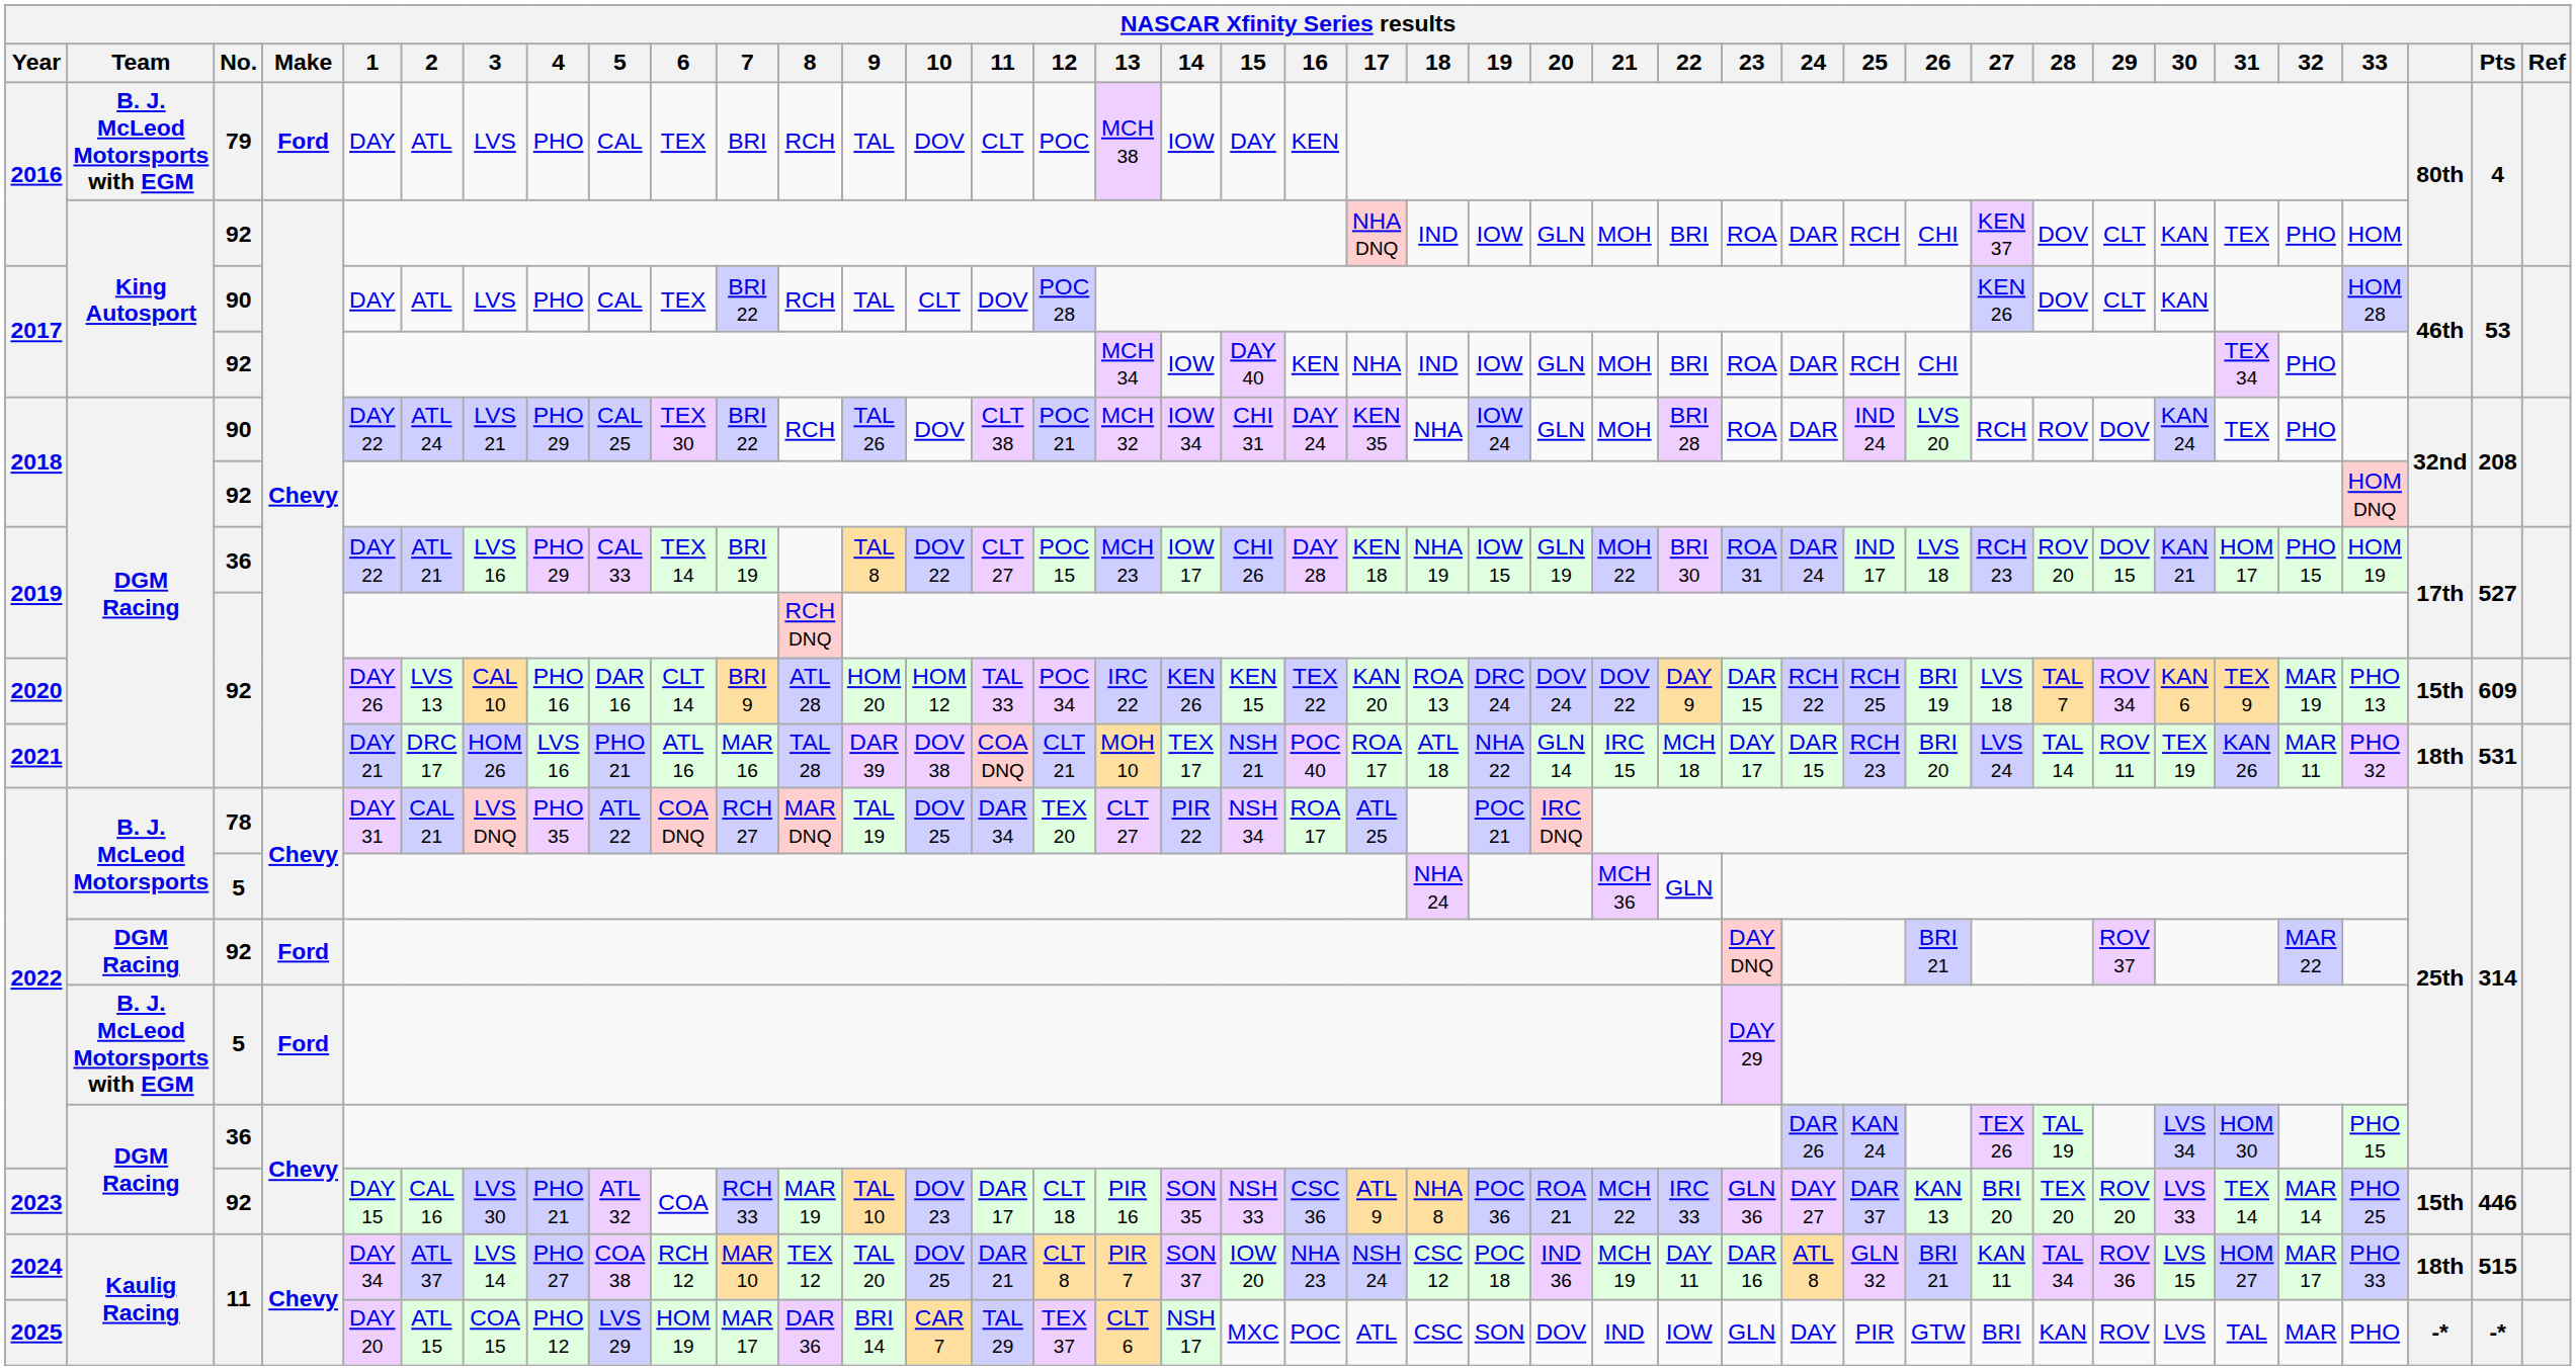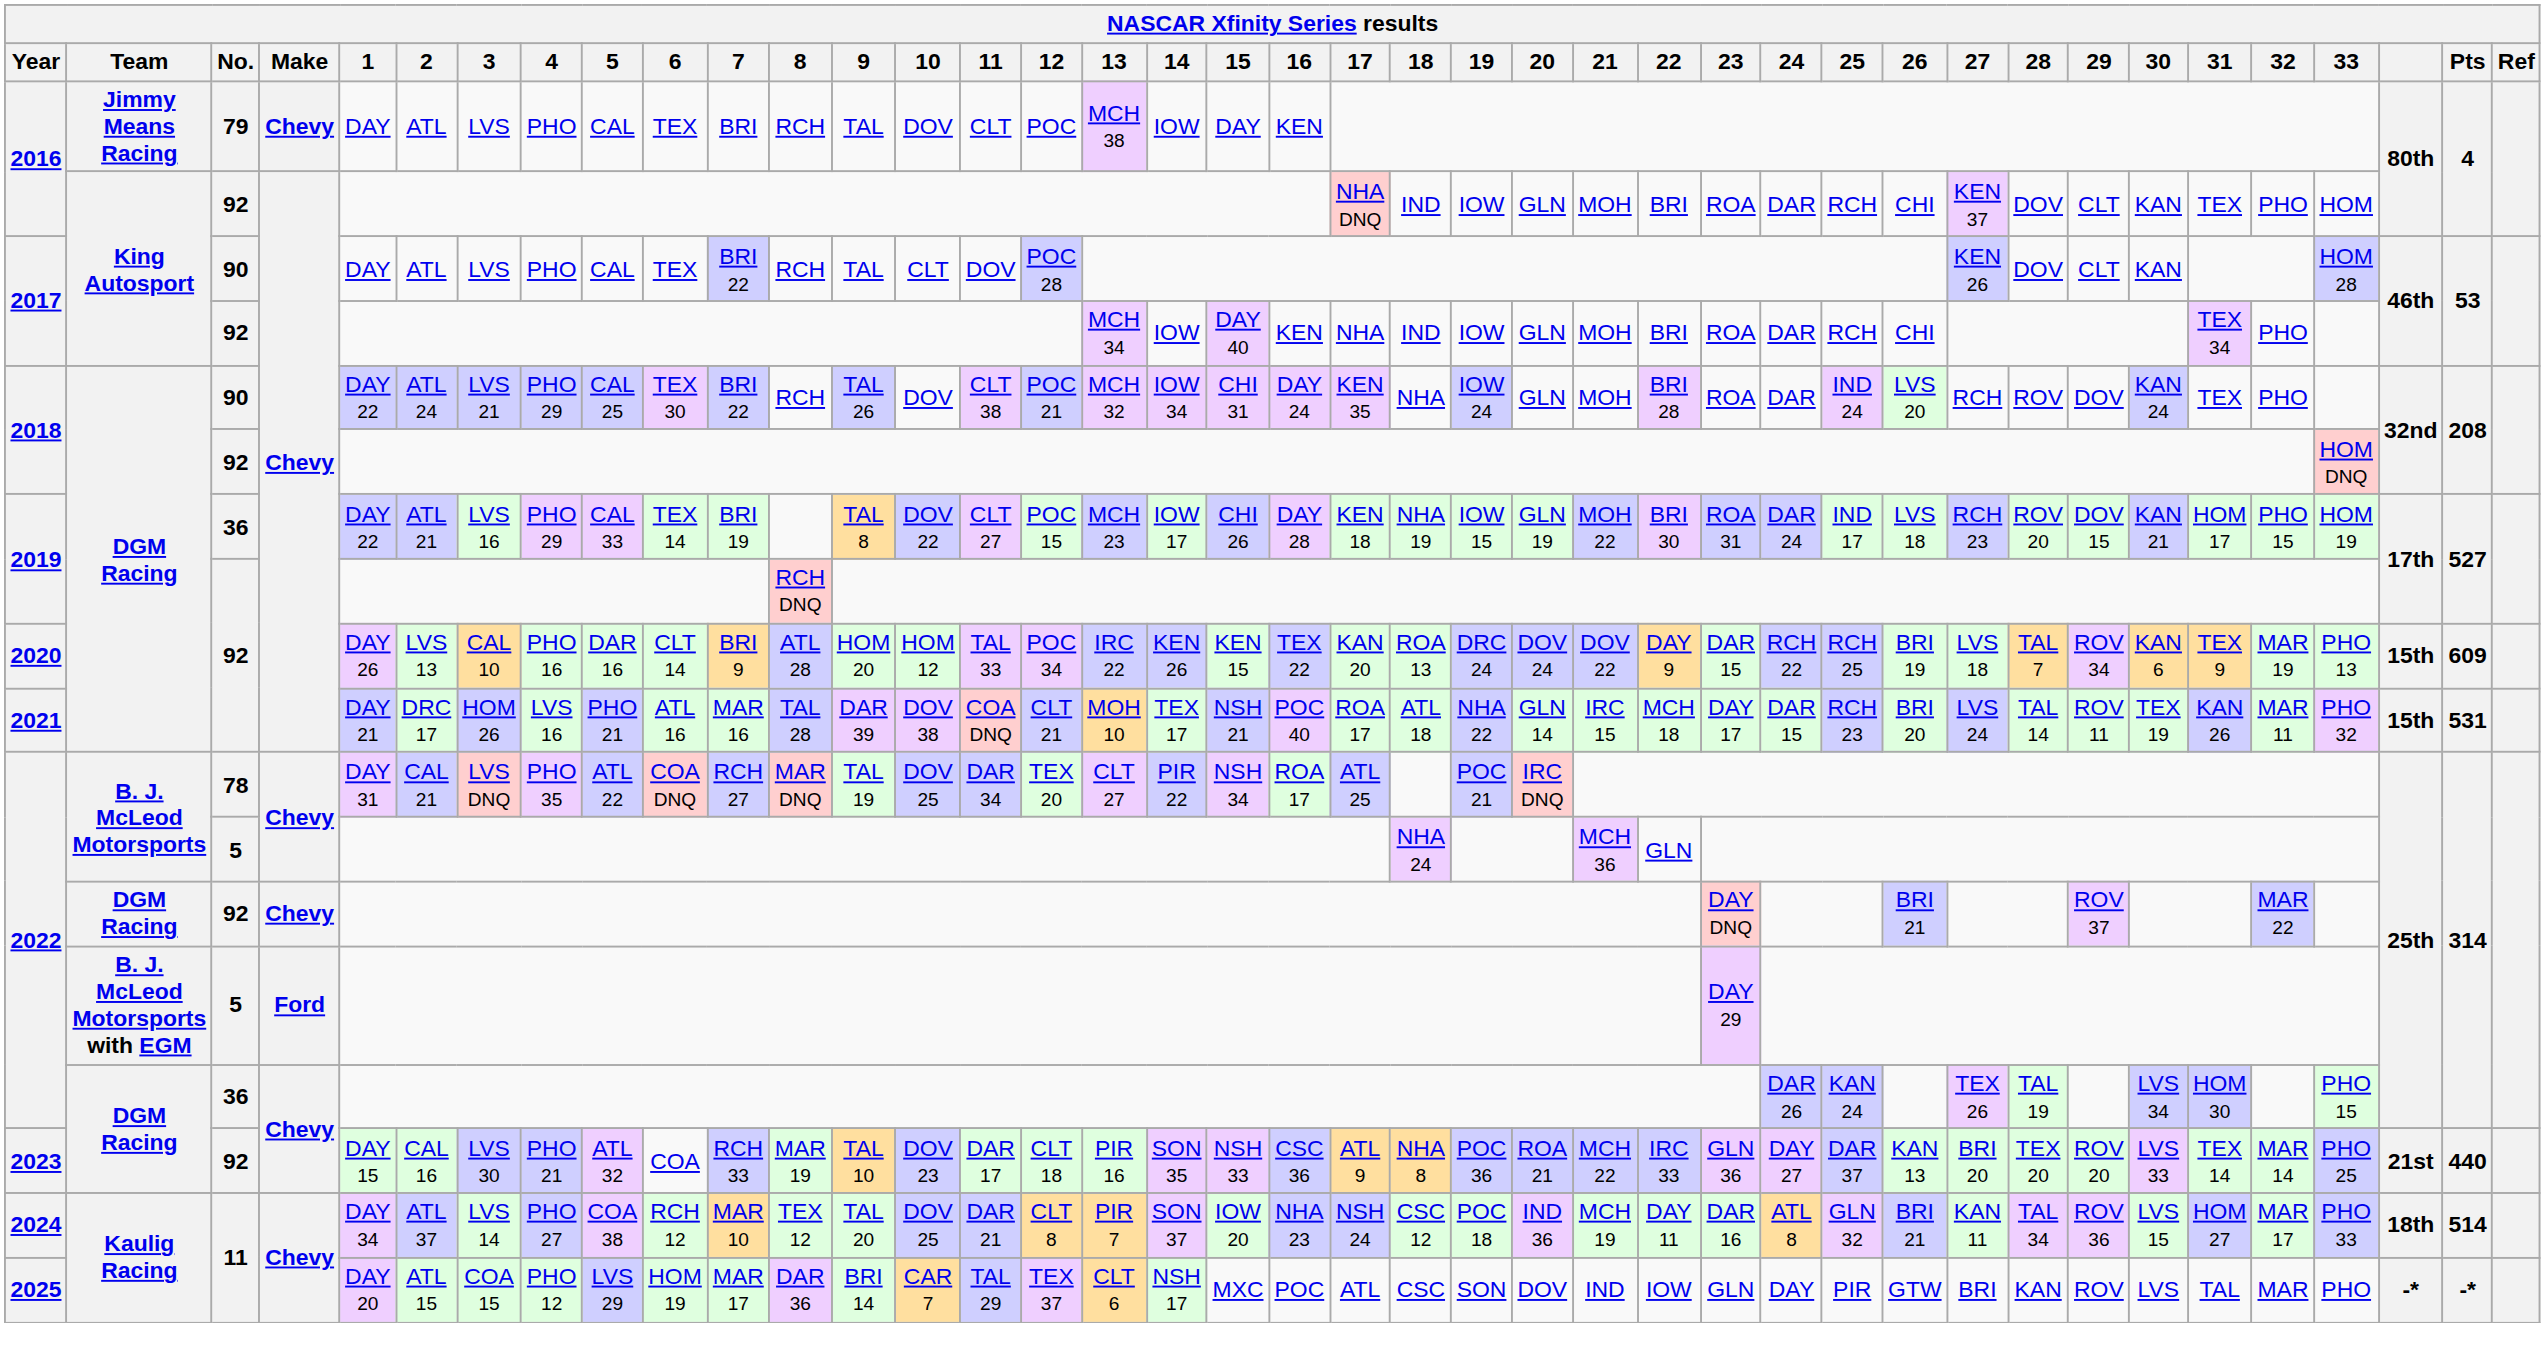2016 / 79 | Team: B. J. McLeod Motorsports with EGM -> Jimmy Means Racing
2016 / 79 | Make: Ford -> Chevy
2021 | column 38: 18th -> 15th
2022 / 92 | Make: Ford -> Chevy
2023 | column 38: 15th -> 21st
2023 | Pts: 446 -> 440
2024 | Pts: 515 -> 514
